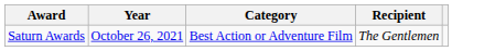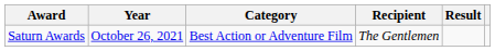+ column: Result
